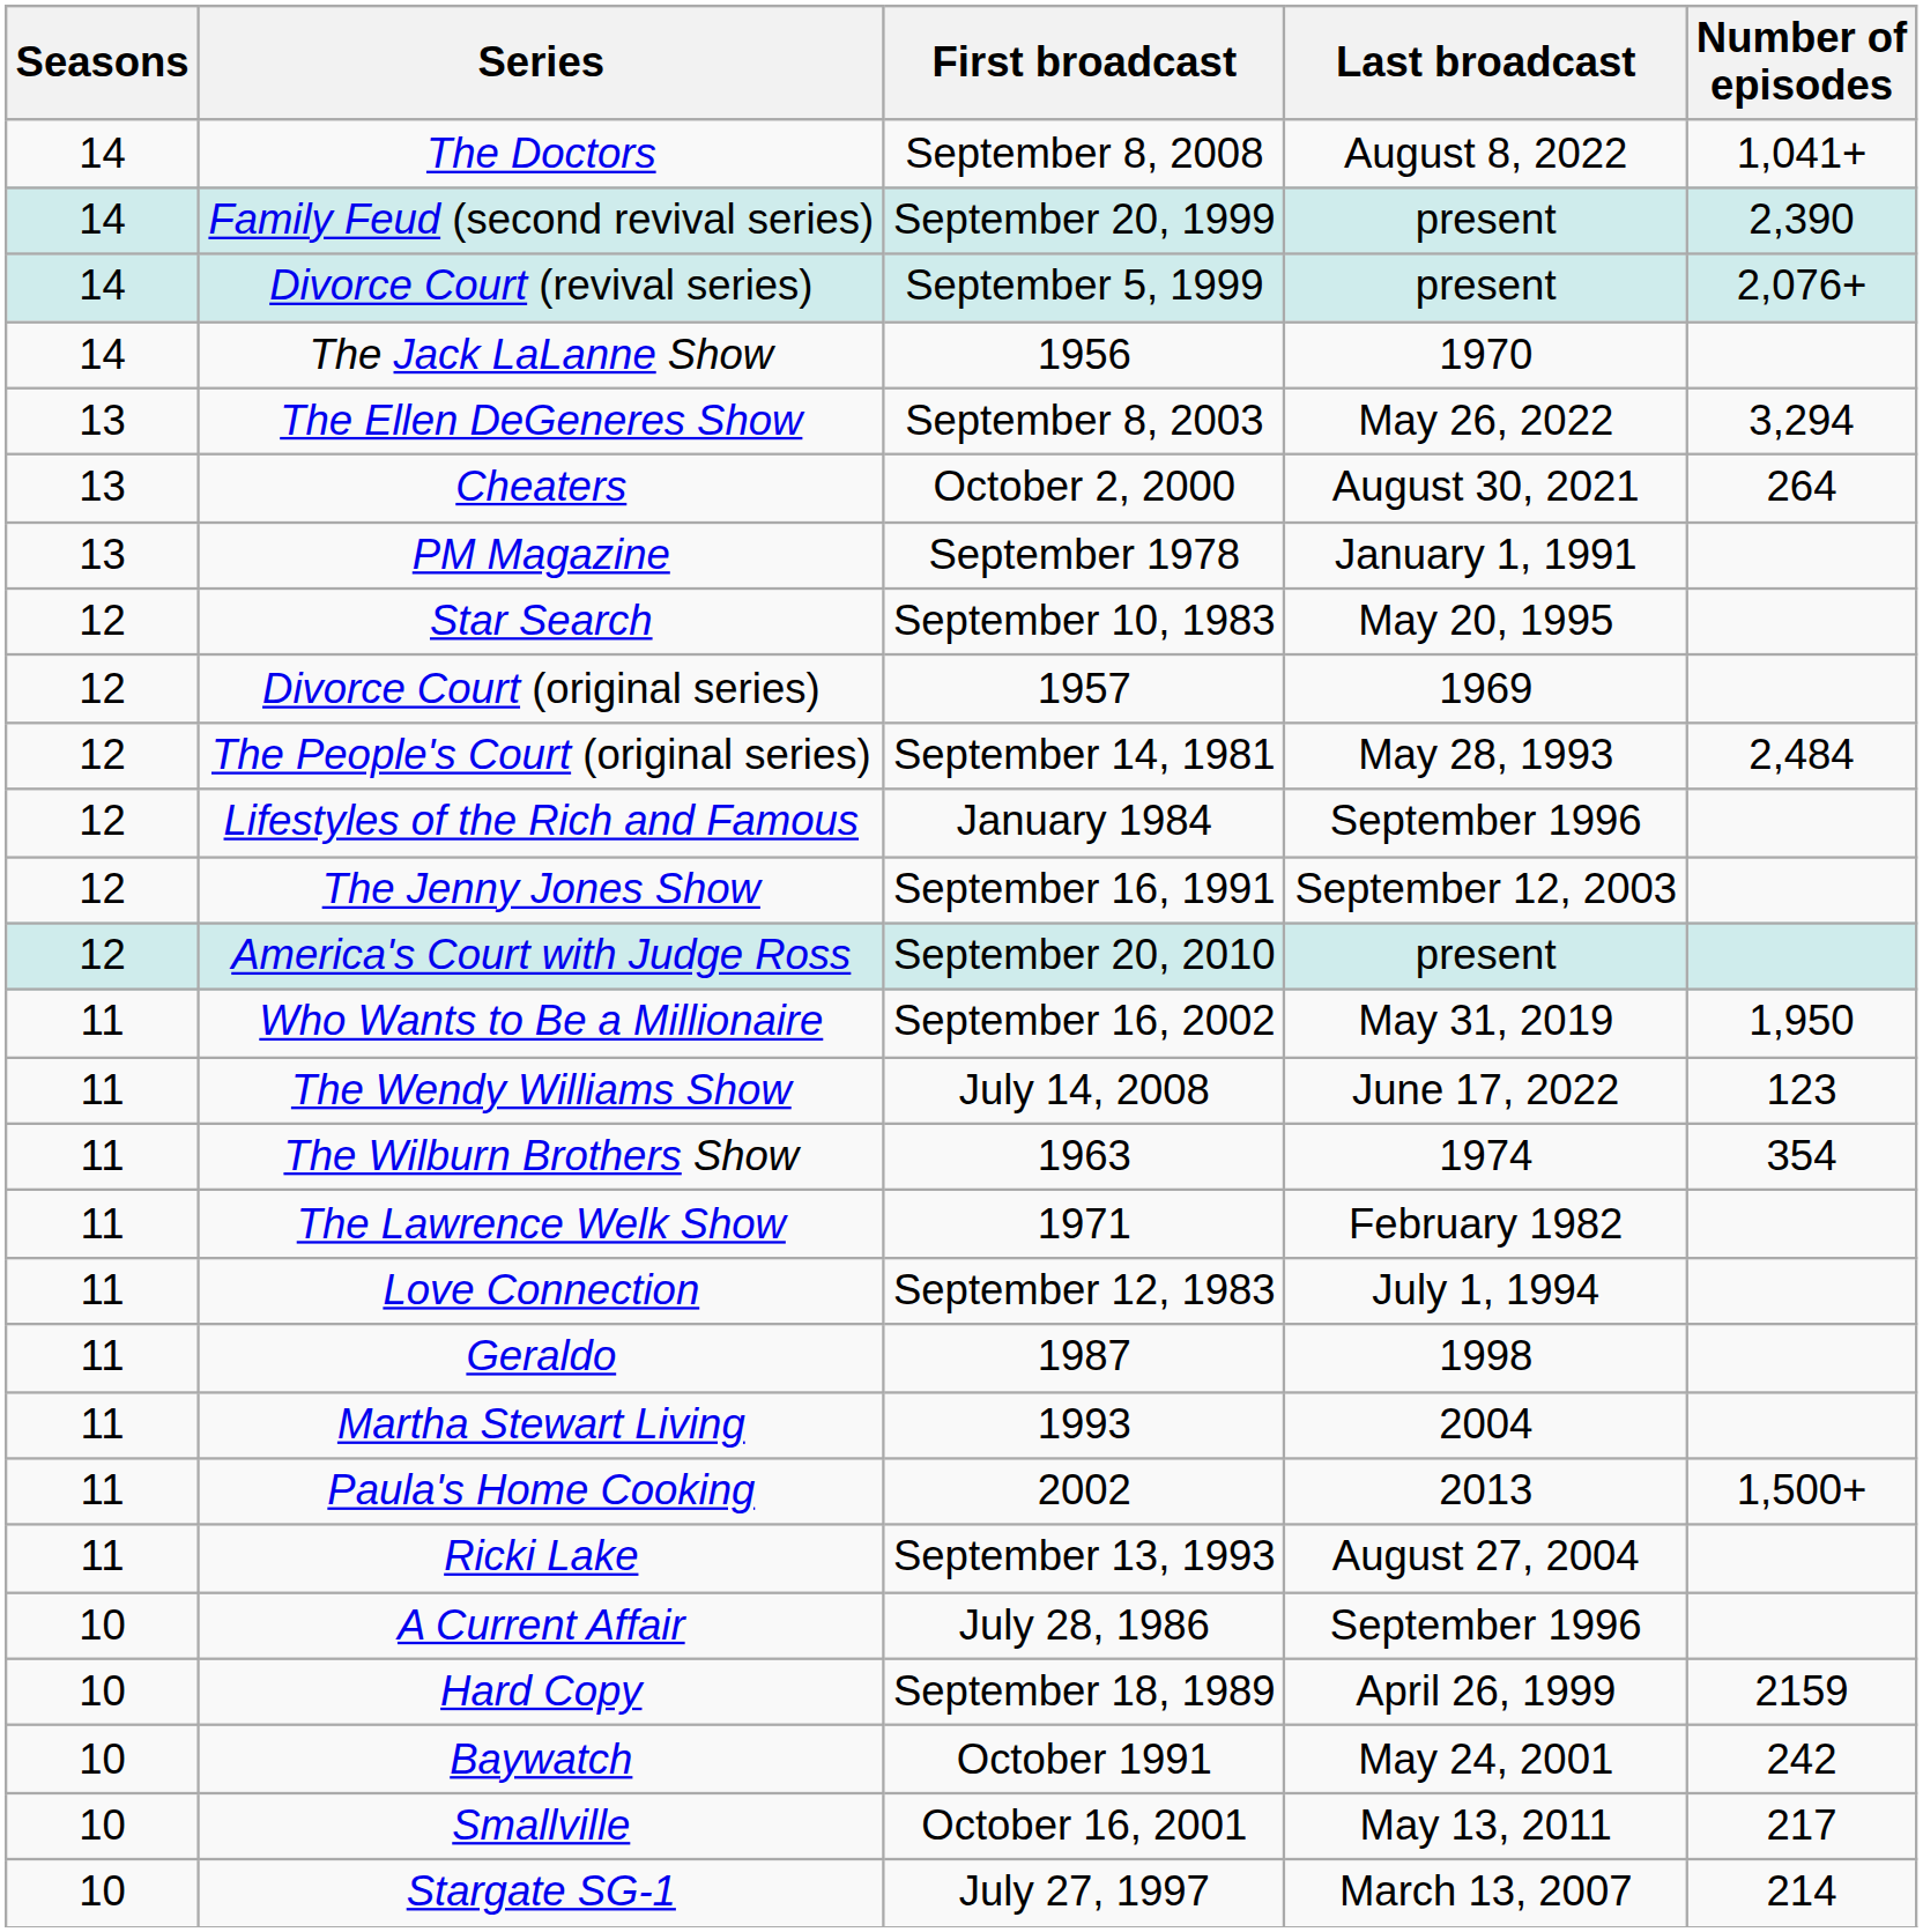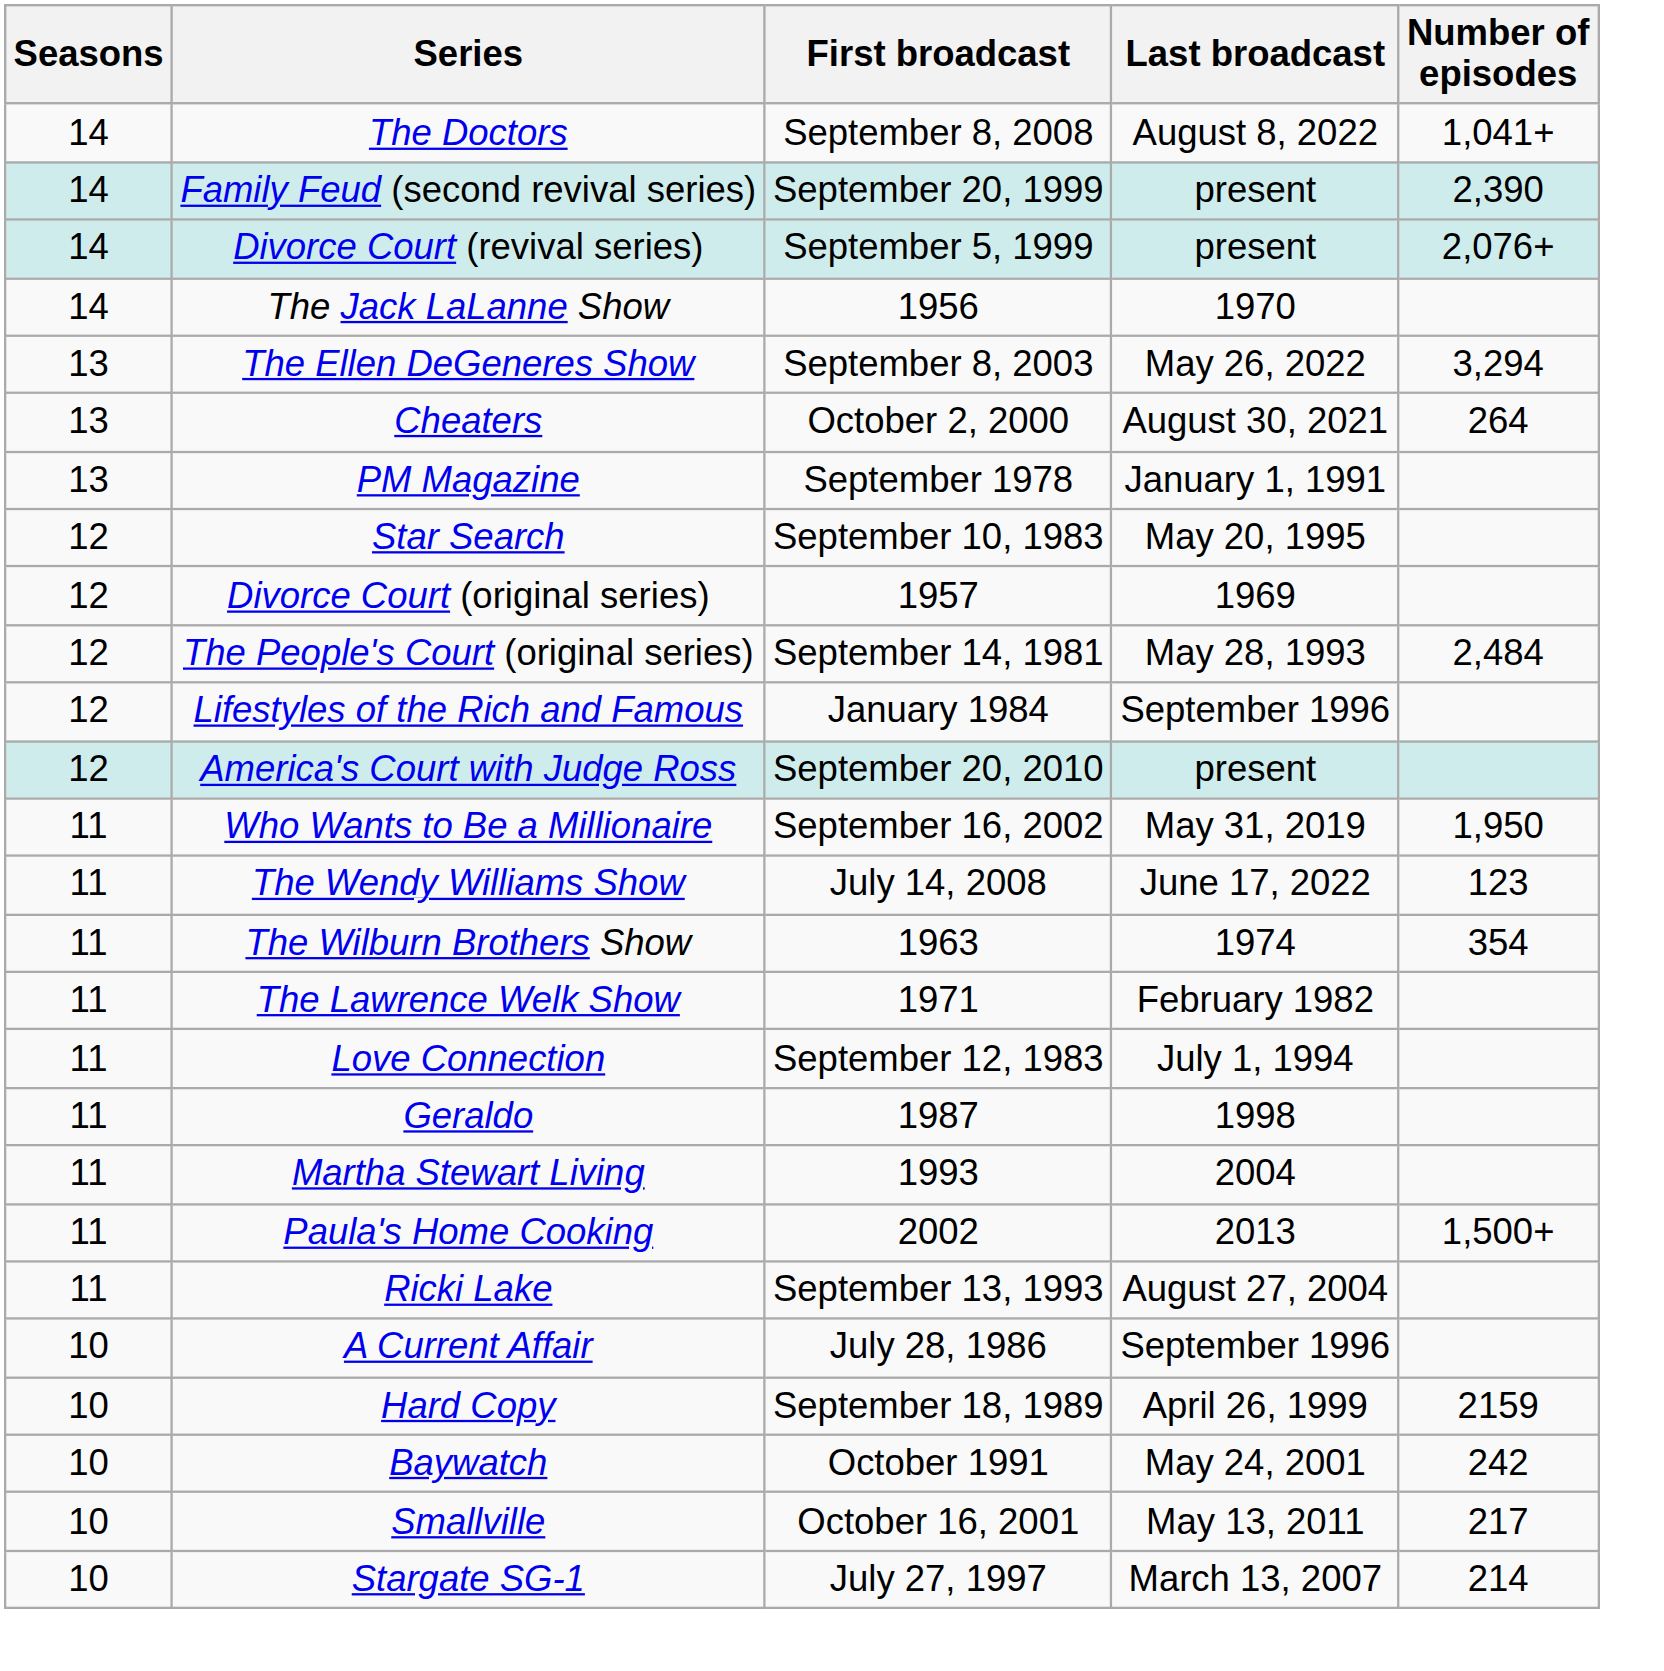- row: 12 | The Jenny Jones Show | September 16, 1991 | September 12, 2003
